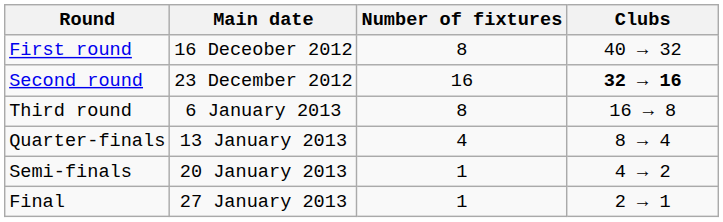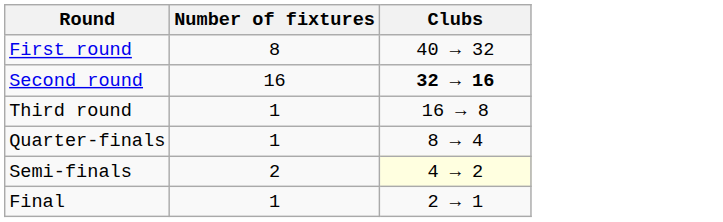- column: Main date | 16 Deceober 2012 | 23 December 2012 | 6 January 2013 | 13 January 2013 | 20 January 2013 | 27 January 2013
Third round | Number of fixtures: 8 -> 1
Quarter-finals | Number of fixtures: 4 -> 1
Semi-finals | Number of fixtures: 1 -> 2
Semi-finals | Clubs: no background -> lightyellow background
